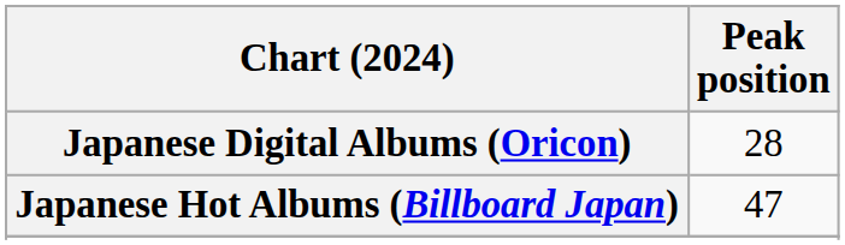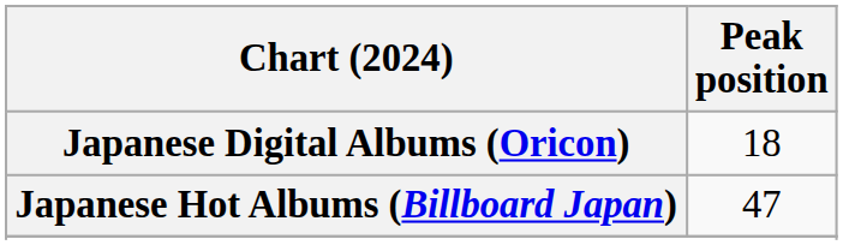Japanese Digital Albums (Oricon) | Peak position: 28 -> 18
